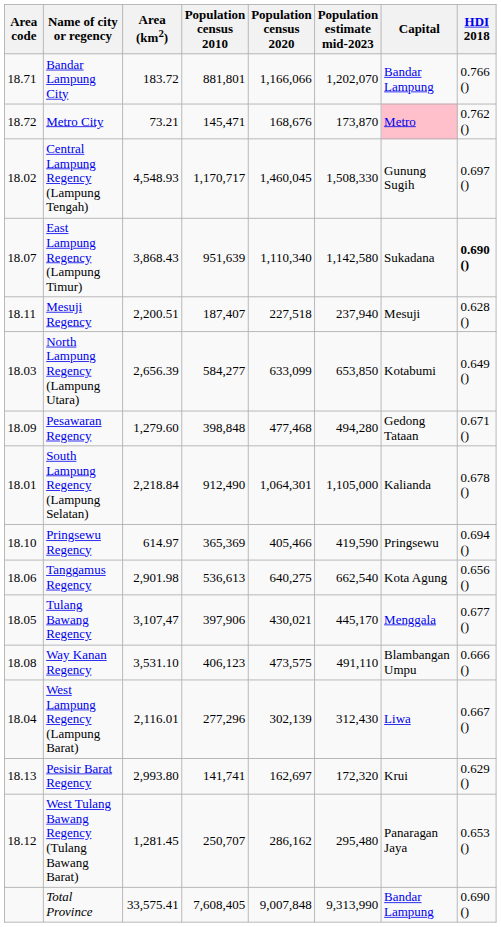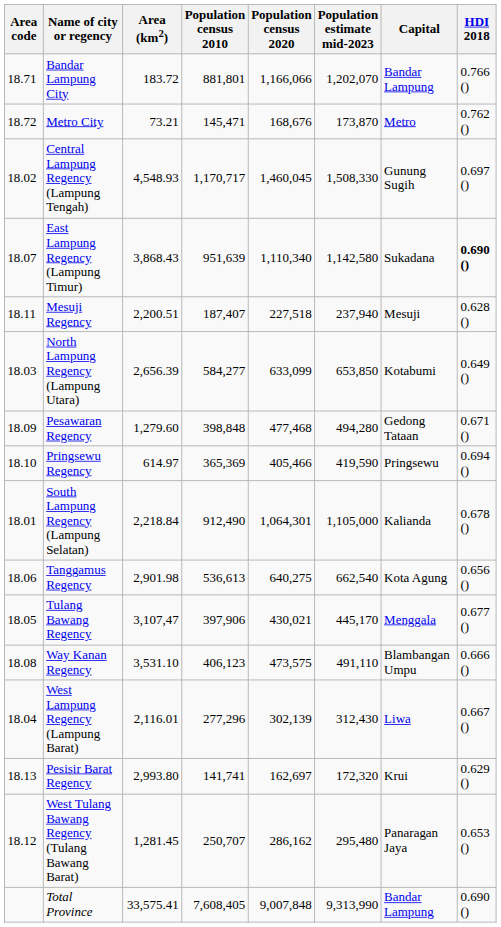Metro City | Capital: pink background -> no background
rows swapped: Pringsewu Regency <-> South Lampung Regency (Lampung Selatan)
